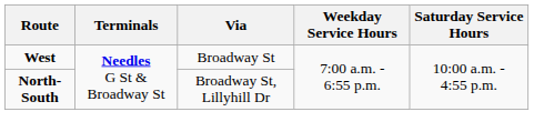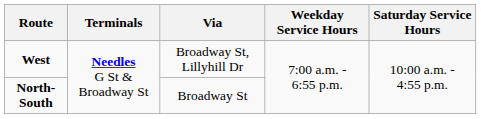West | Via: Broadway St -> Broadway St, Lillyhill Dr
North-South | Via: Broadway St, Lillyhill Dr -> Broadway St
